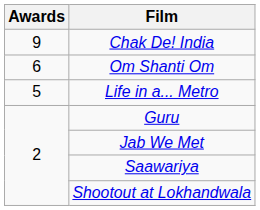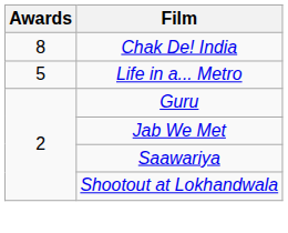Chak De! India | Awards: 9 -> 8
- row: 6 | Om Shanti Om
